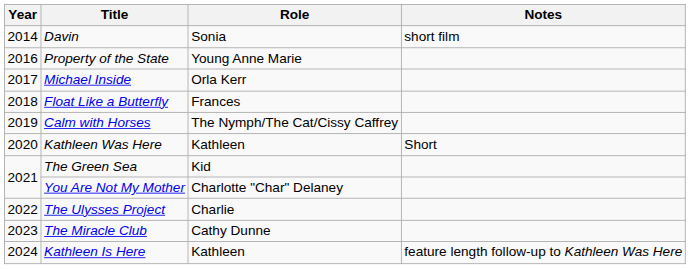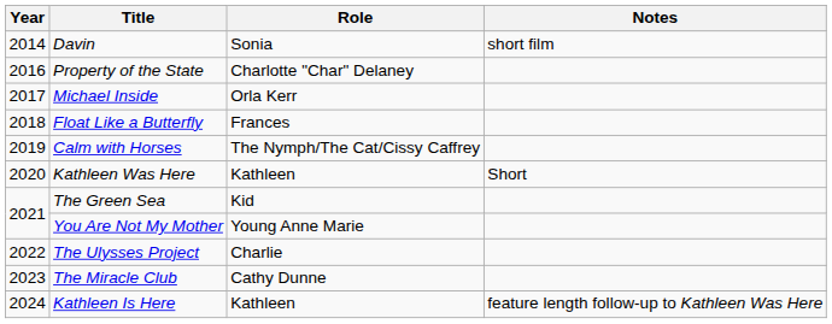Property of the State | Role: Young Anne Marie -> Charlotte "Char" Delaney
You Are Not My Mother | Role: Charlotte "Char" Delaney -> Young Anne Marie
